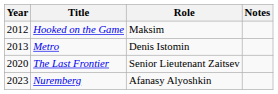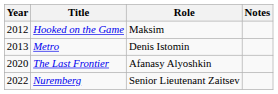The Last Frontier | Role: Senior Lieutenant Zaitsev -> Afanasy Alyoshkin
Nuremberg | Year: 2023 -> 2022
Nuremberg | Role: Afanasy Alyoshkin -> Senior Lieutenant Zaitsev
